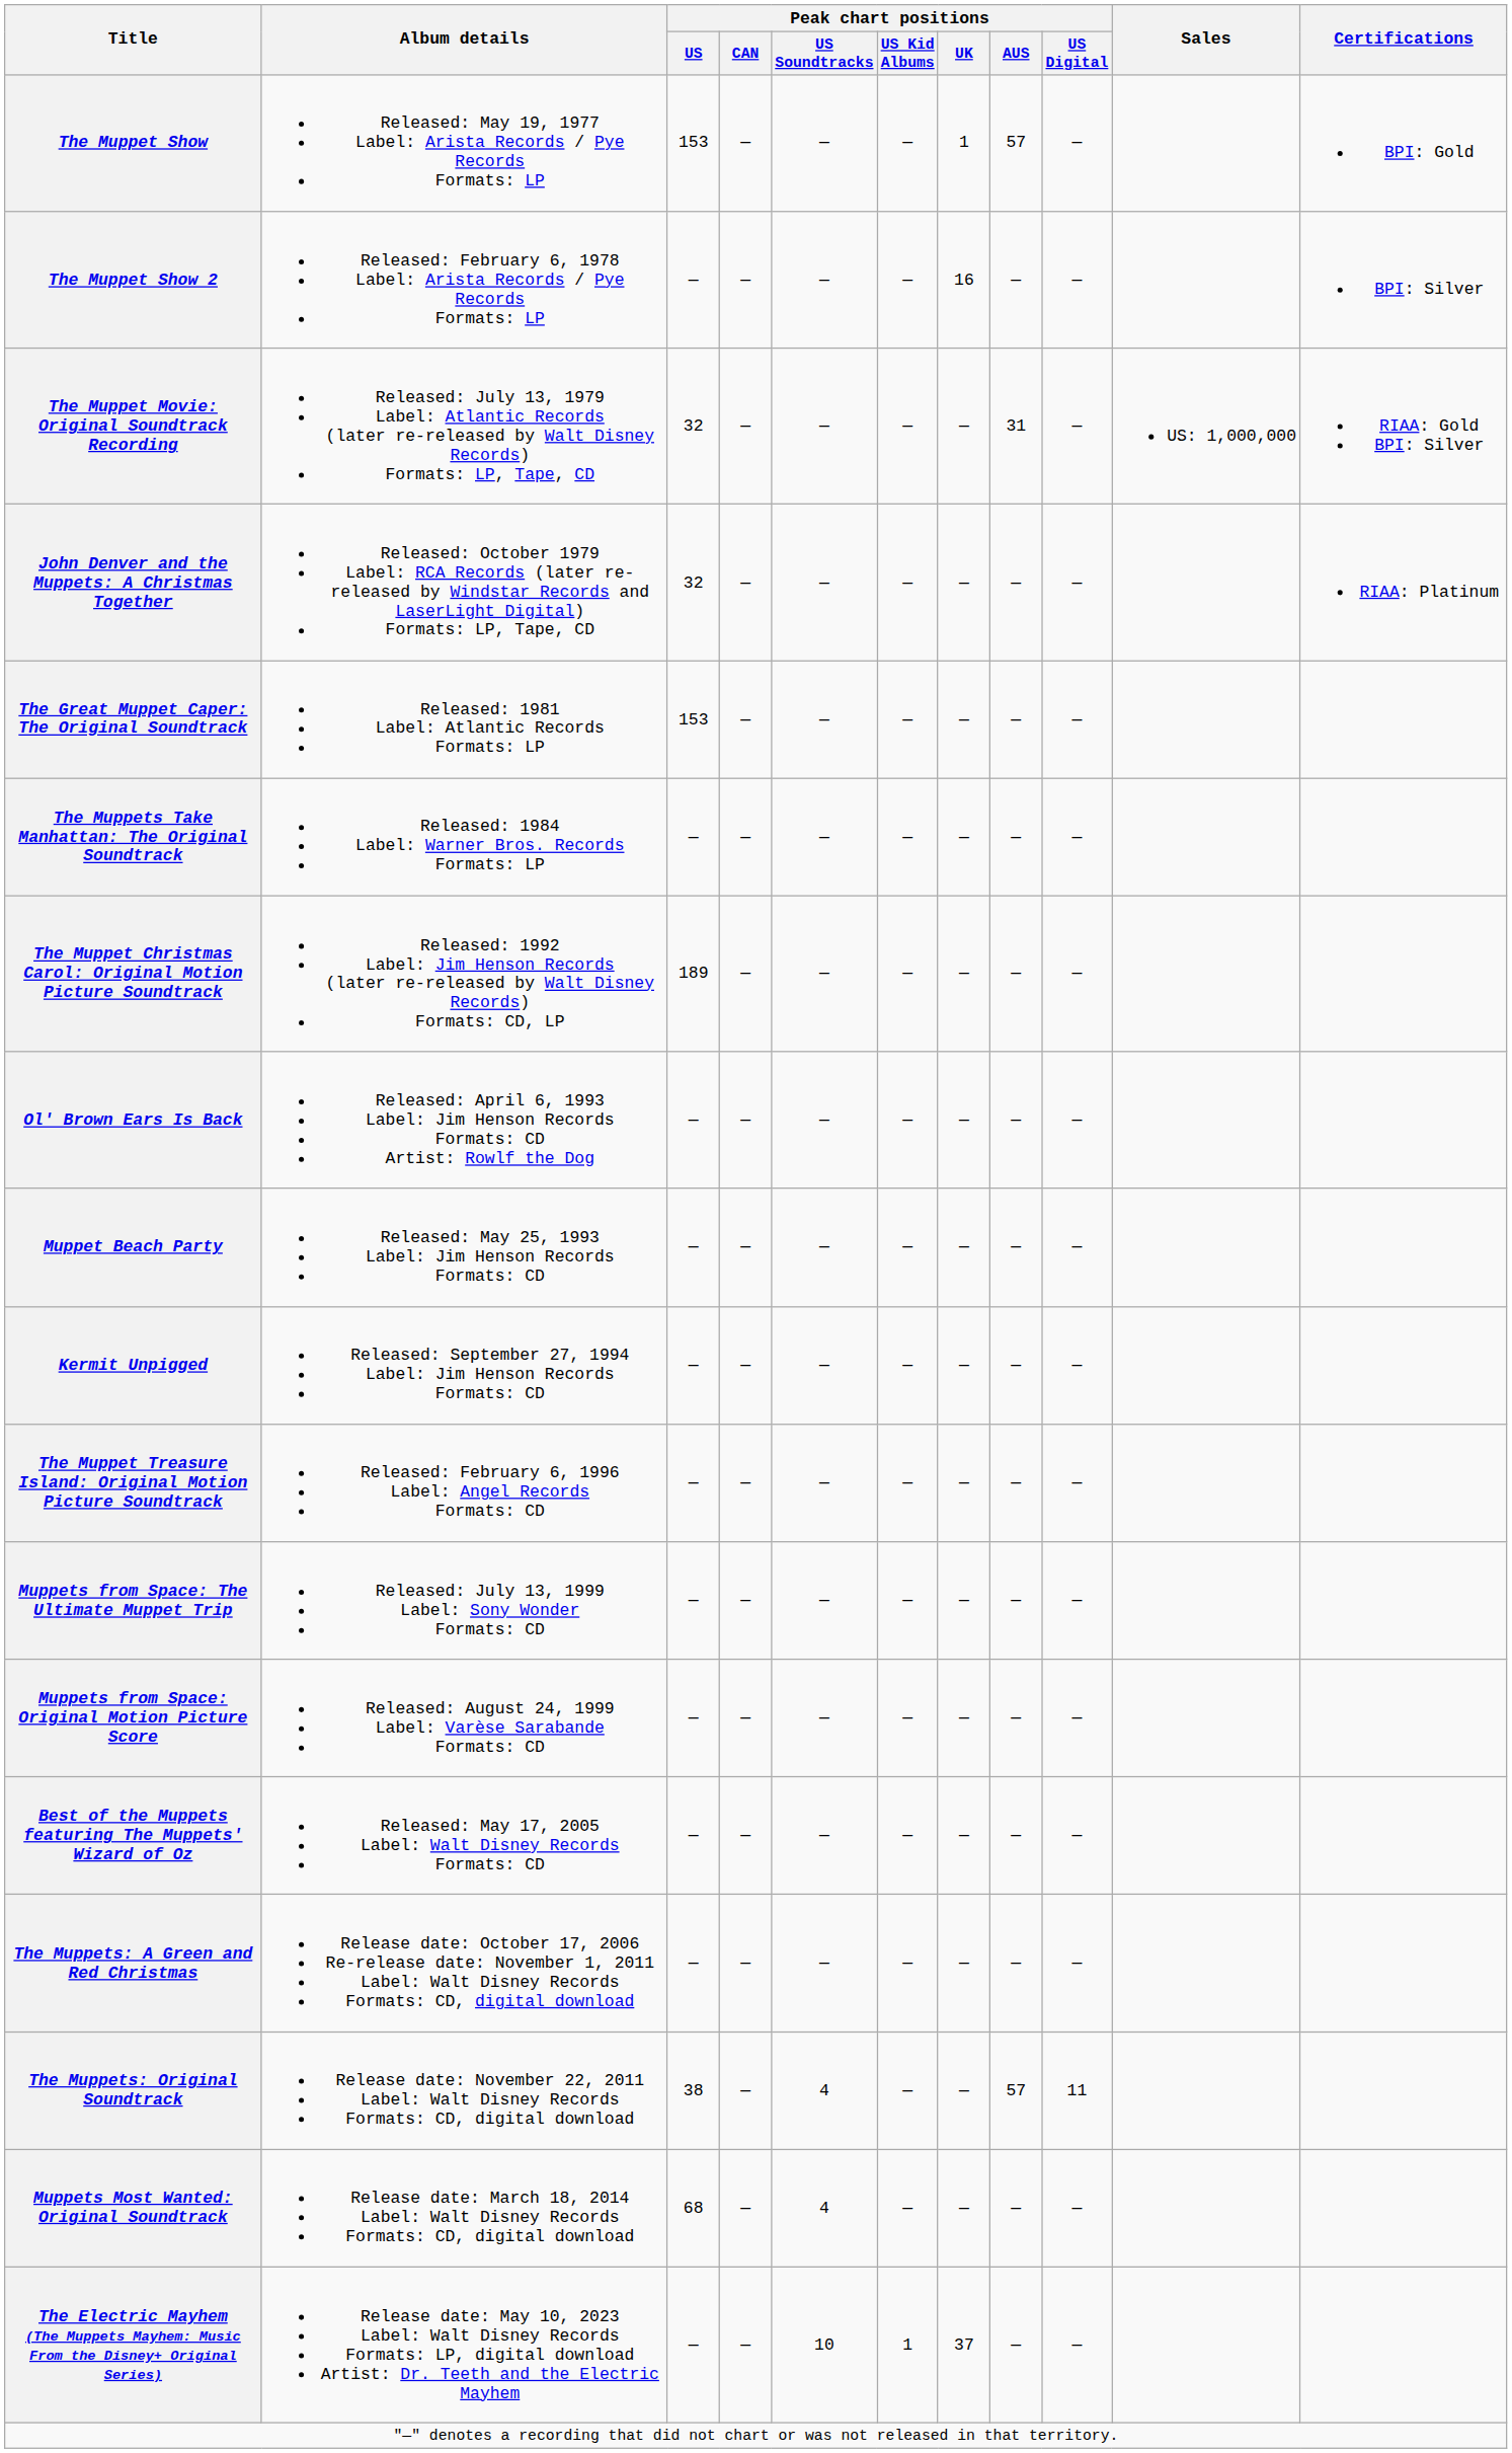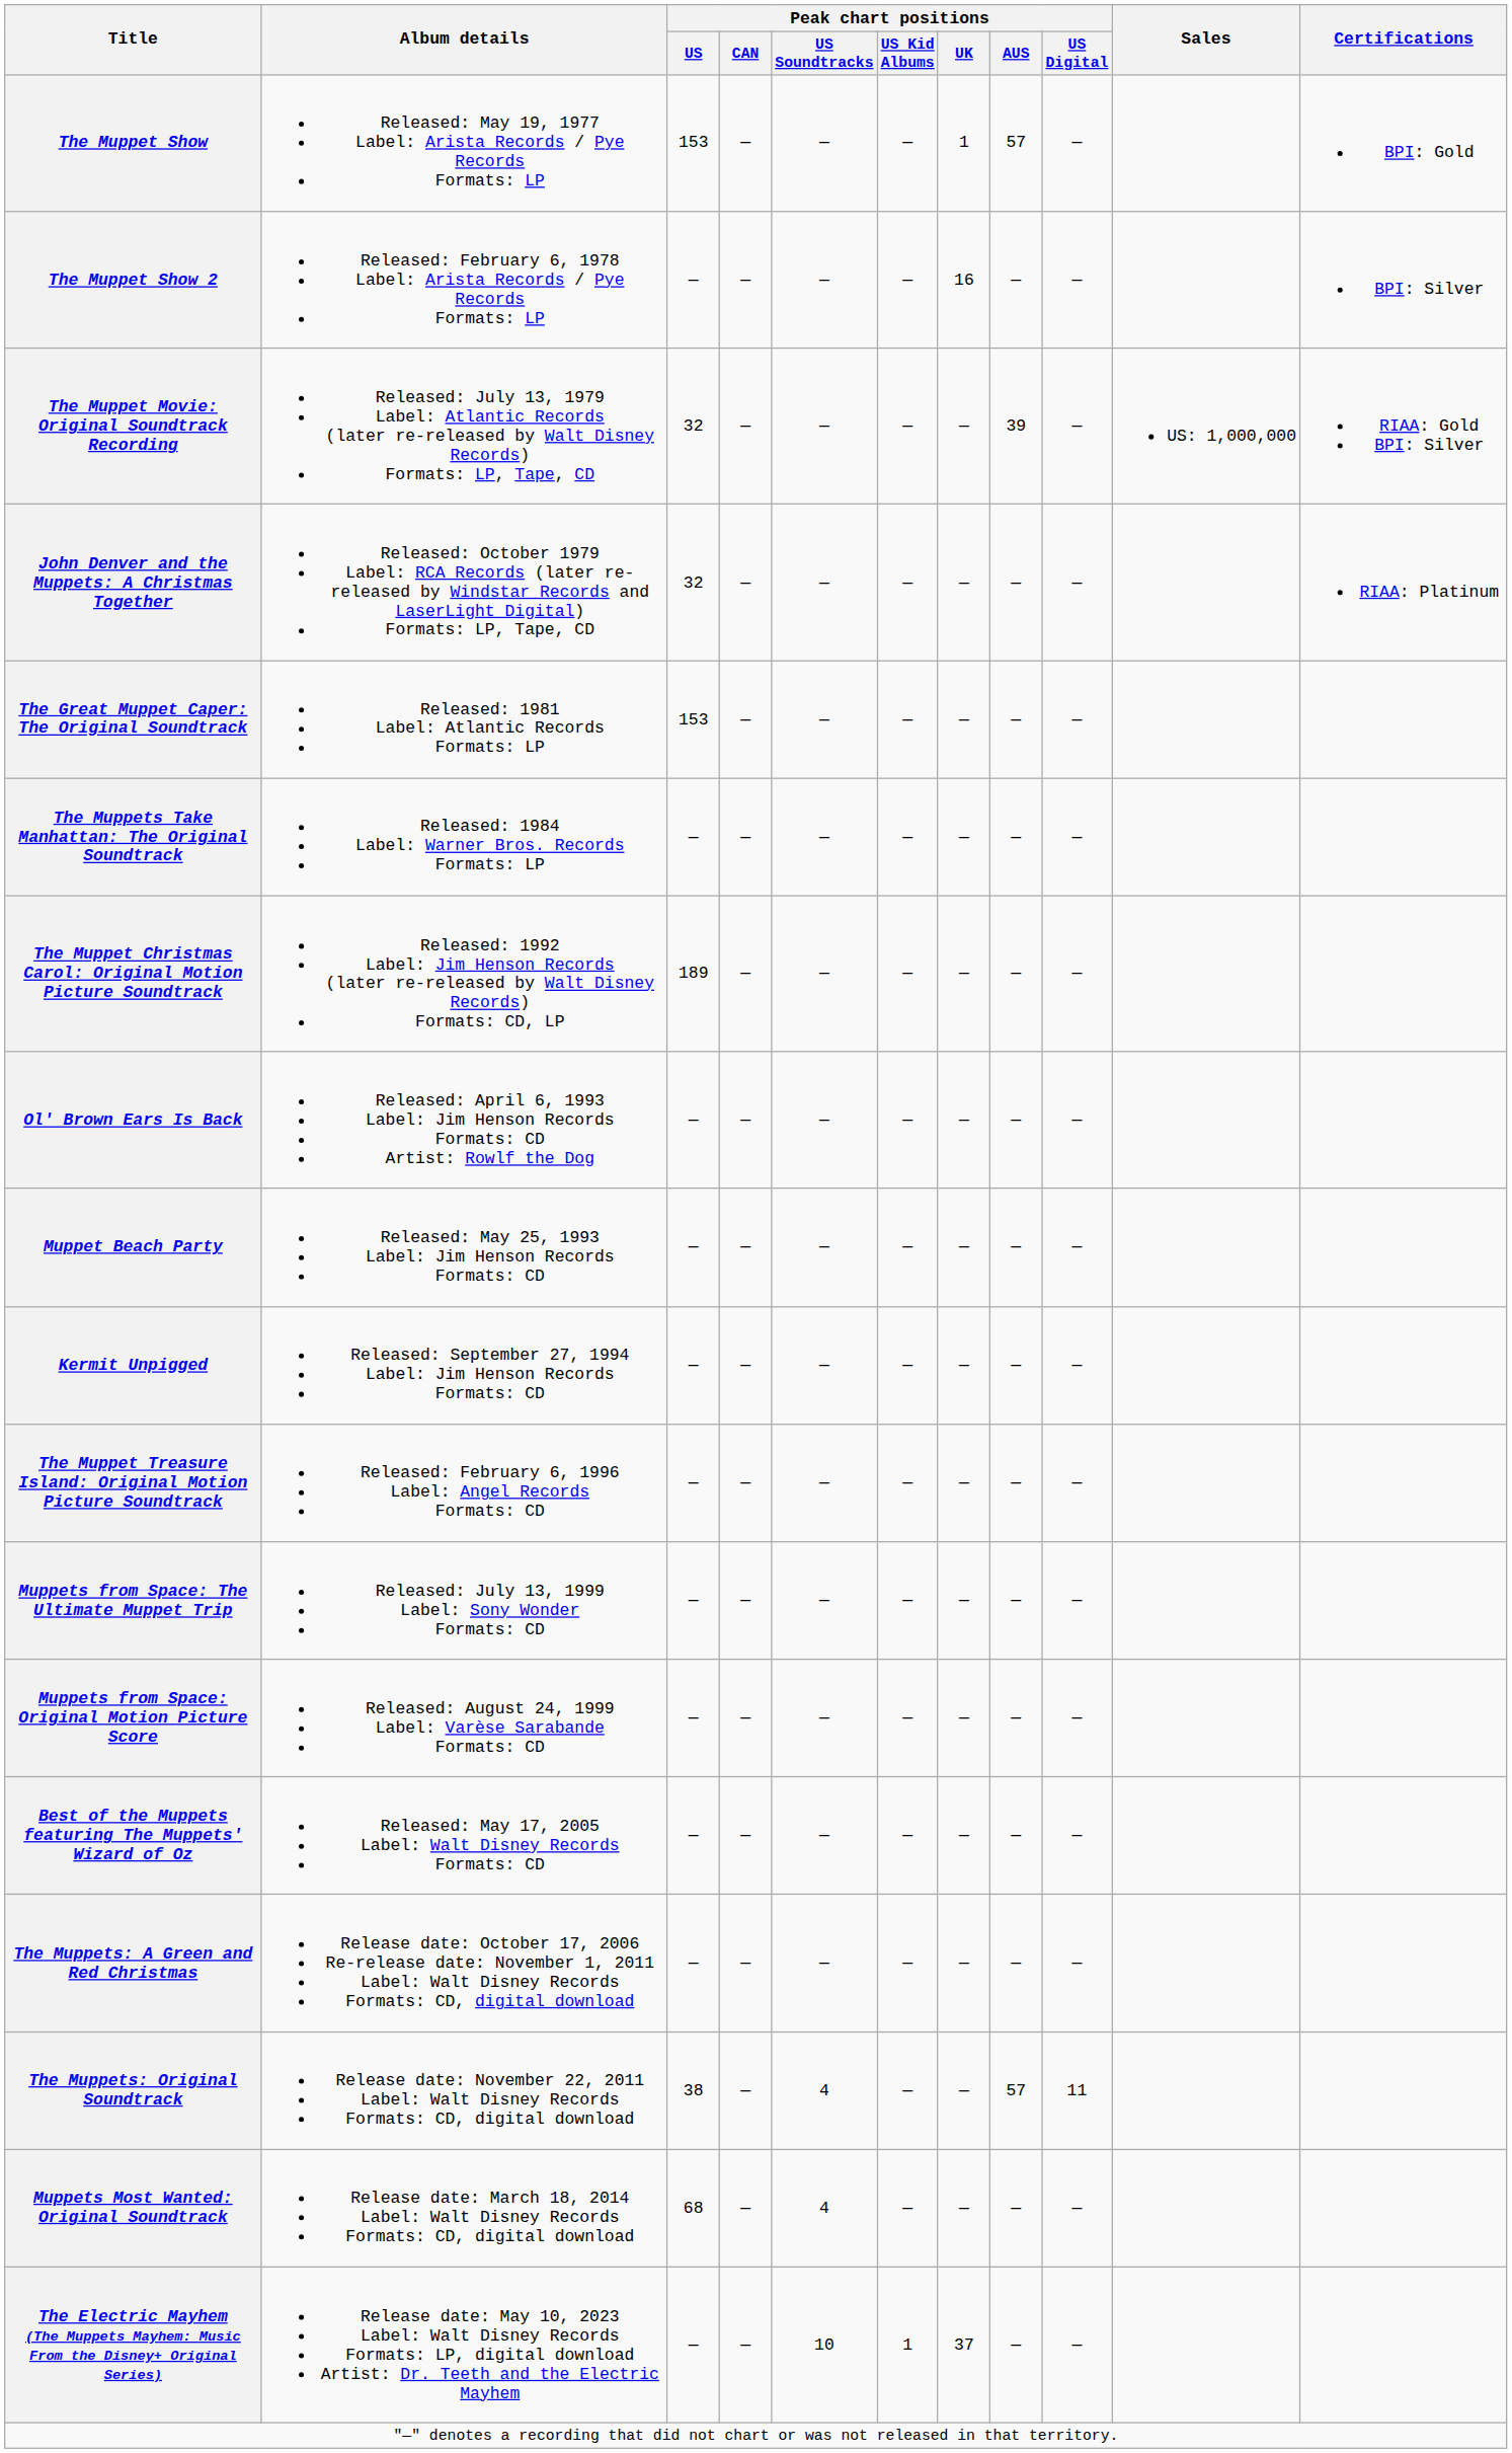The Muppet Movie: Original Soundtrack Recording | Peak chart positions / AUS: 31 -> 39
